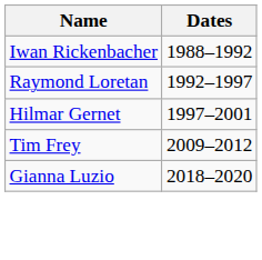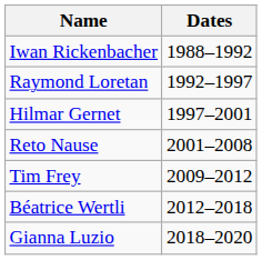+ row: Reto Nause | 2001–2008
+ row: Béatrice Wertli | 2012–2018
